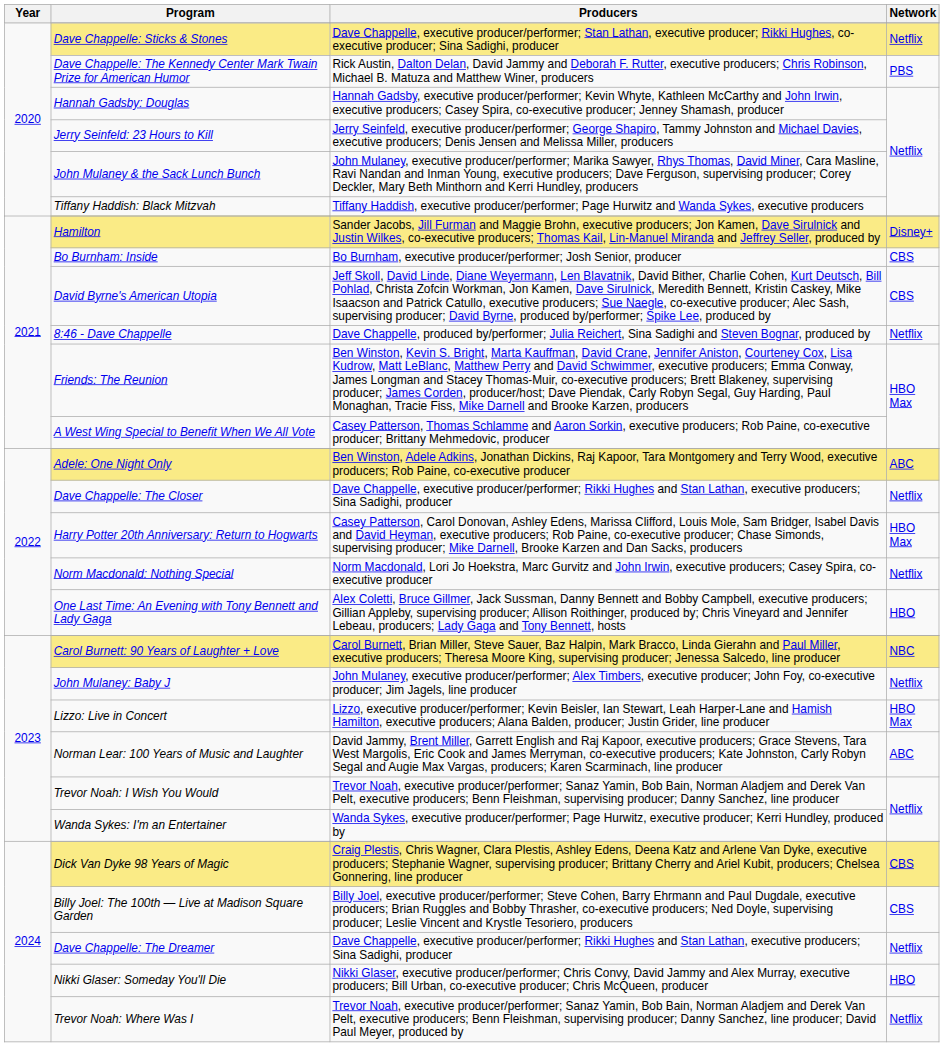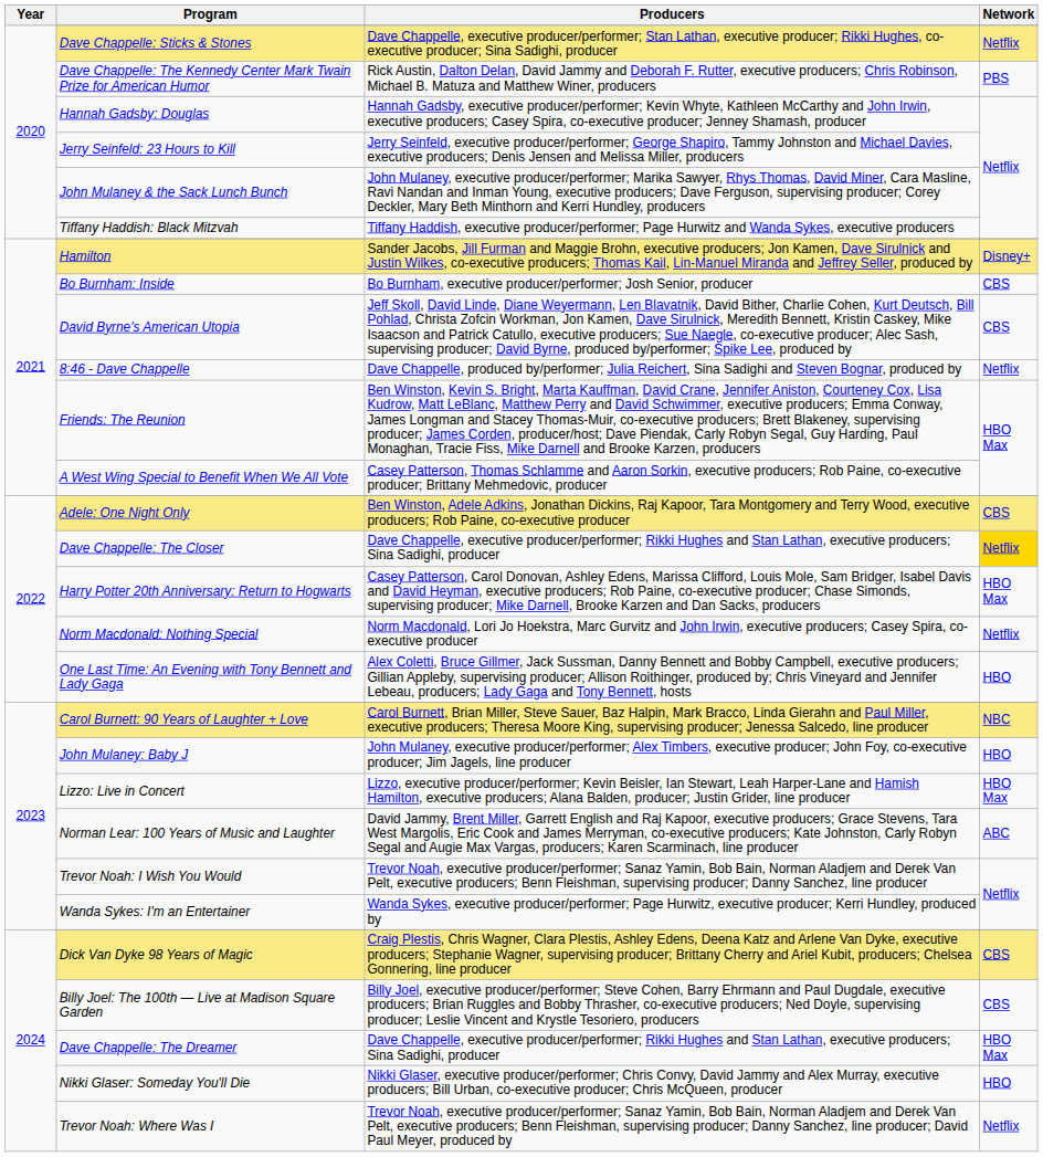Adele: One Night Only | Network: ABC -> CBS
Dave Chappelle: The Closer | Network: no background -> gold background
John Mulaney: Baby J | Network: Netflix -> HBO
Dave Chappelle: The Dreamer | Network: Netflix -> HBO Max
